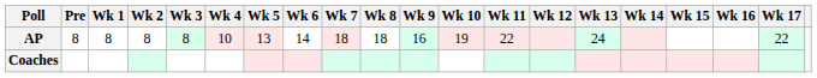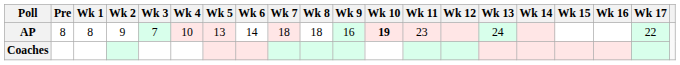AP | Wk 2: 8 -> 9
AP | Wk 3: 8 -> 7
AP | Wk 10: normal -> bold
AP | Wk 11: 22 -> 23
